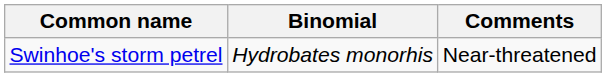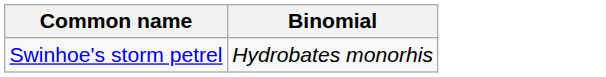- column: Comments | Near-threatened
